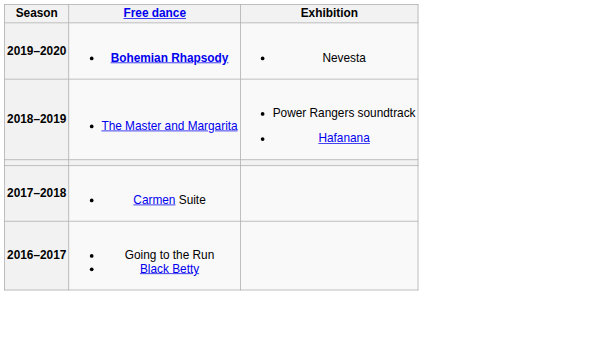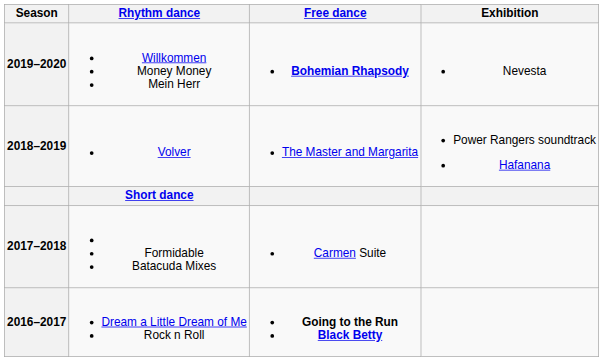+ column: Rhythm dance | Willkommen Money Money Mein Herr | Volver | Short dance | Formidable Batacuda Mixes | Dream a Little Dream of Me Rock n Roll
2016–2017 | Free dance: normal -> bold
